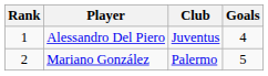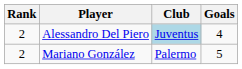Alessandro Del Piero | Rank: 1 -> 2
Alessandro Del Piero | Club: no background -> lightblue background
